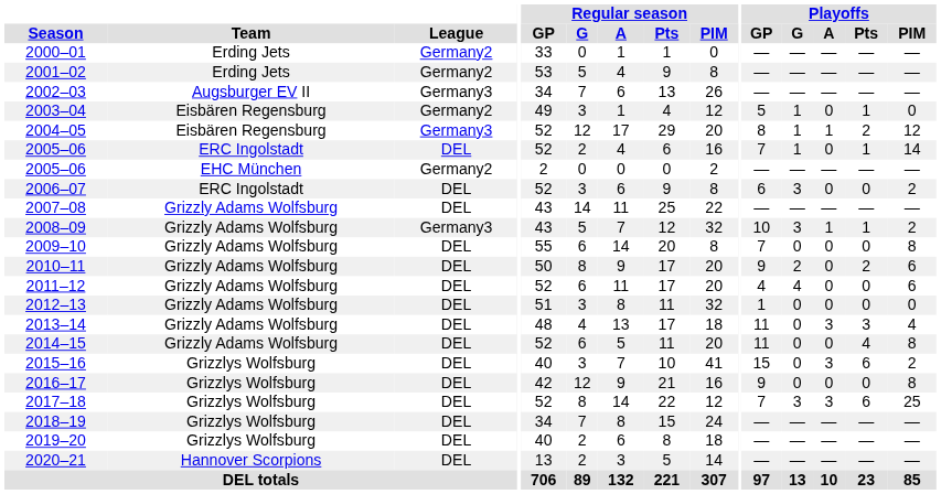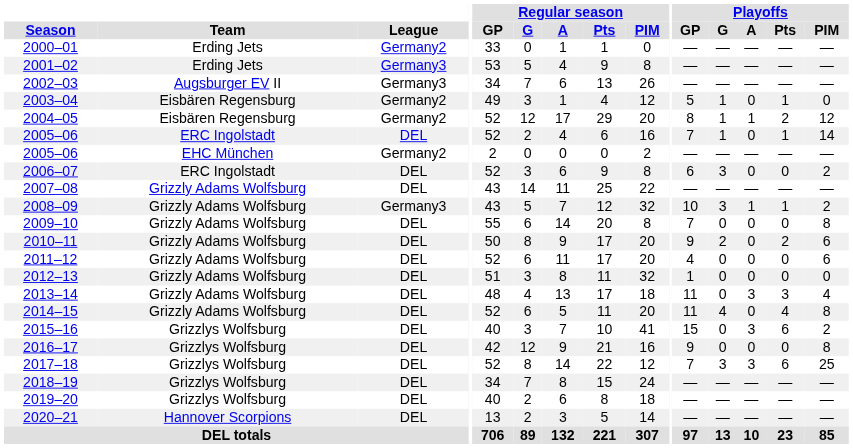2001–02 | League: Germany2 -> Germany3
2004–05 | League: Germany3 -> Germany2
2011–12 | Playoffs / G: 4 -> 0
2014–15 | Playoffs / G: 0 -> 4
